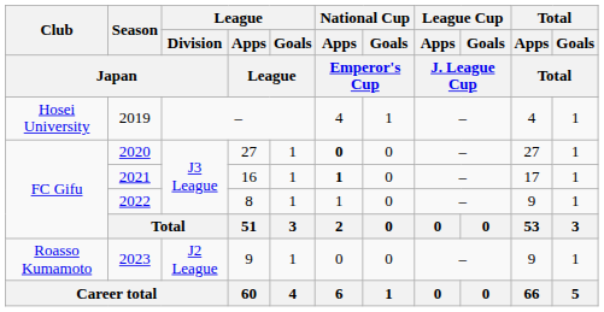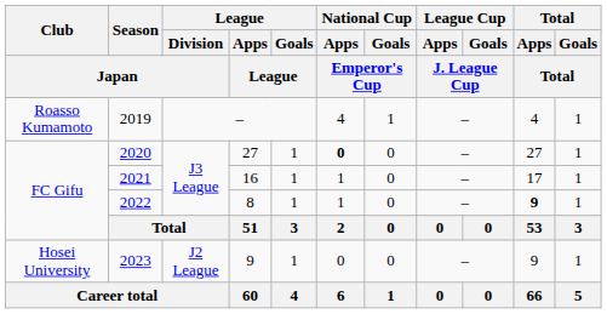2019 | Club / Japan: Hosei University -> Roasso Kumamoto
2021 | National Cup / Apps / Emperor's Cup: bold -> normal
2022 | Total / Apps / Total: normal -> bold
2023 | Club / Japan: Roasso Kumamoto -> Hosei University
